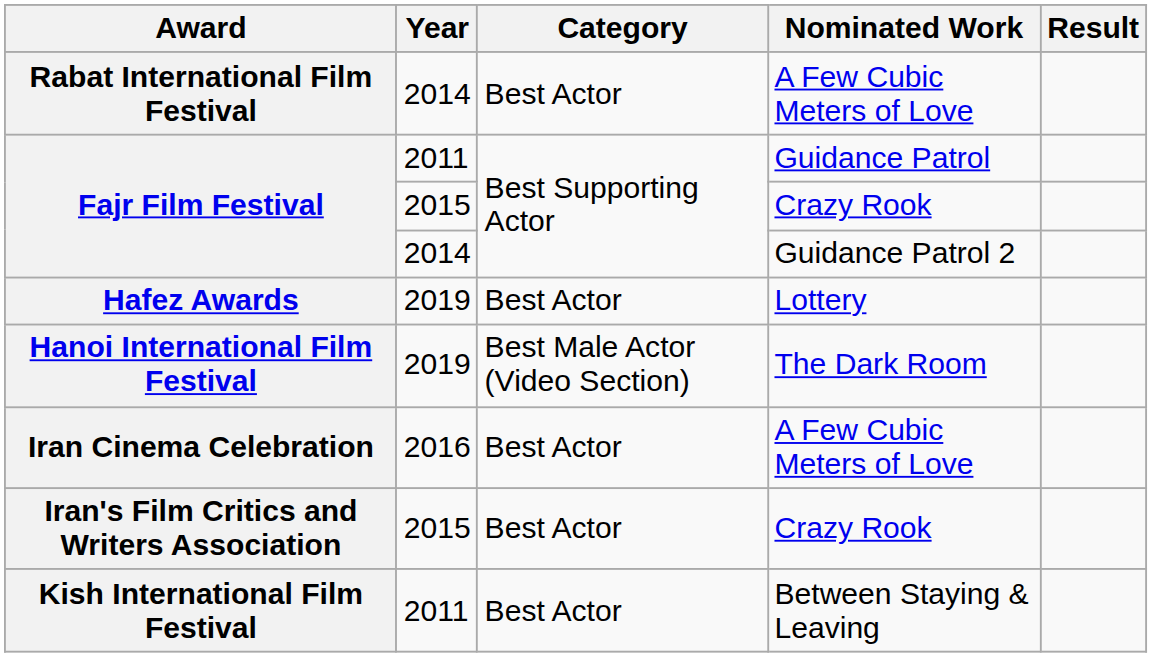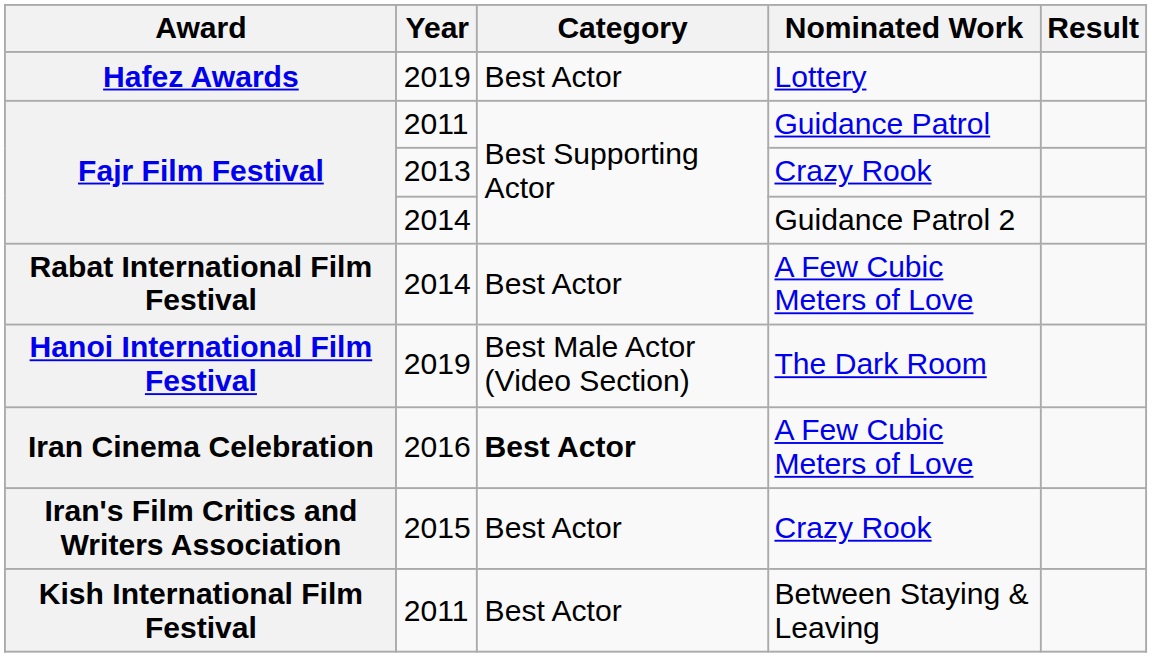rows swapped: Rabat International Film Festival <-> Hafez Awards
Fajr Film Festival / Crazy Rook | Year: 2015 -> 2013
Iran Cinema Celebration | Category: normal -> bold
